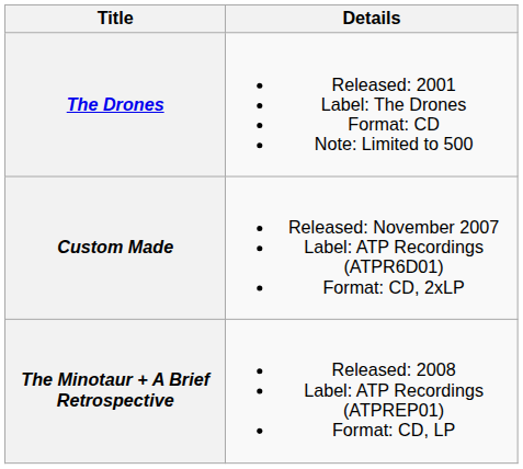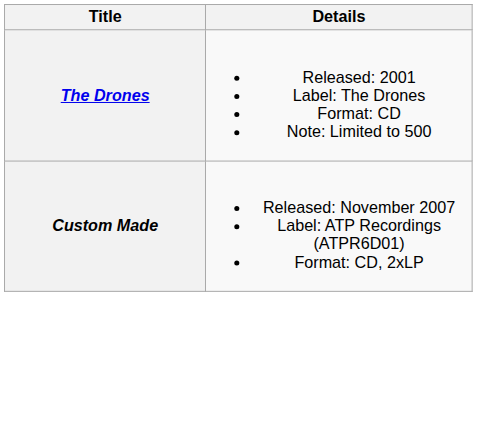- row: The Minotaur + A Brief Retrospective | Released: 2008 Label: ATP Recordings (ATPREP01) Format: CD, LP
